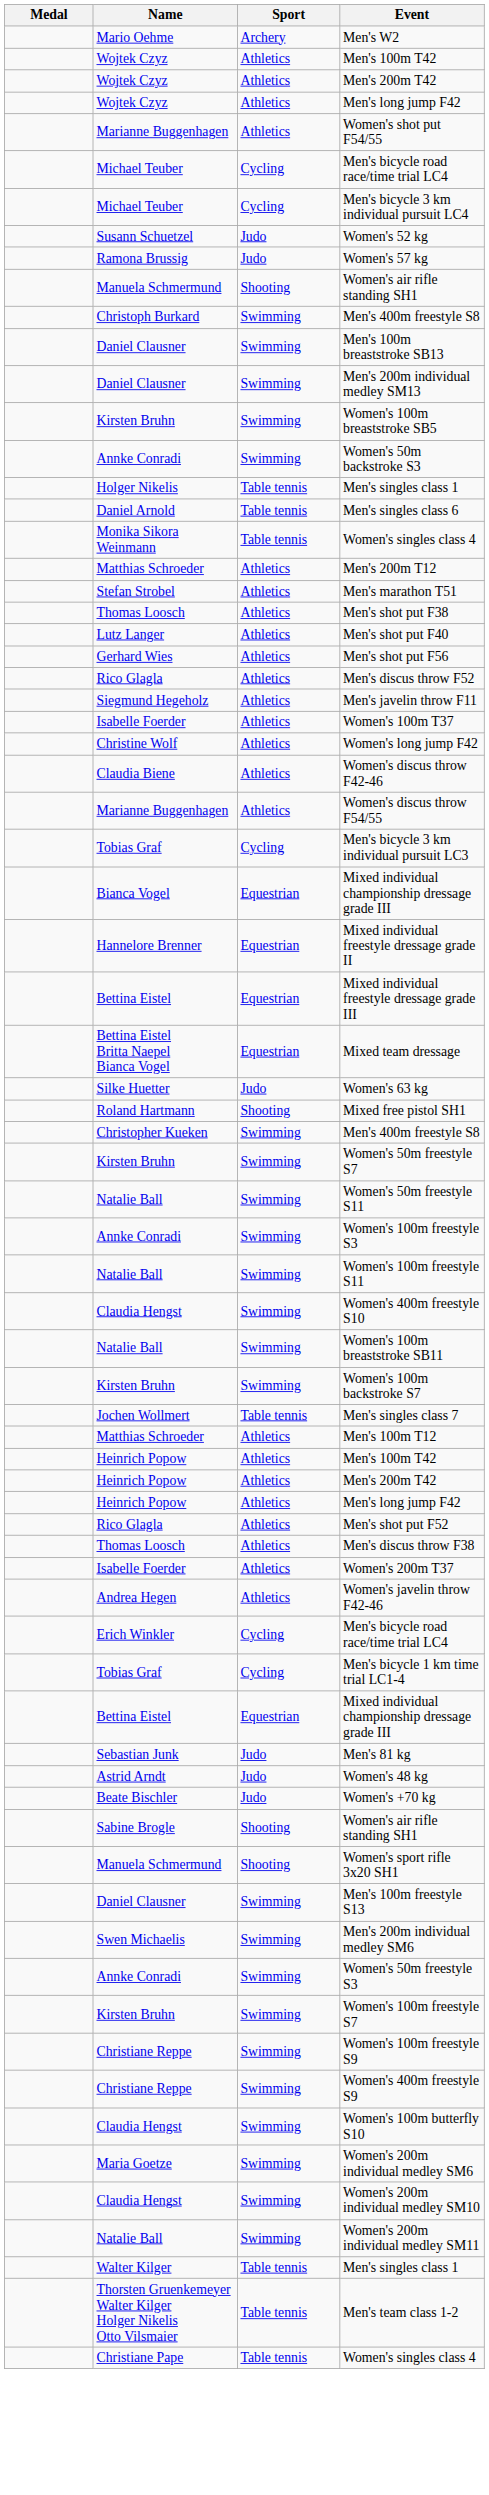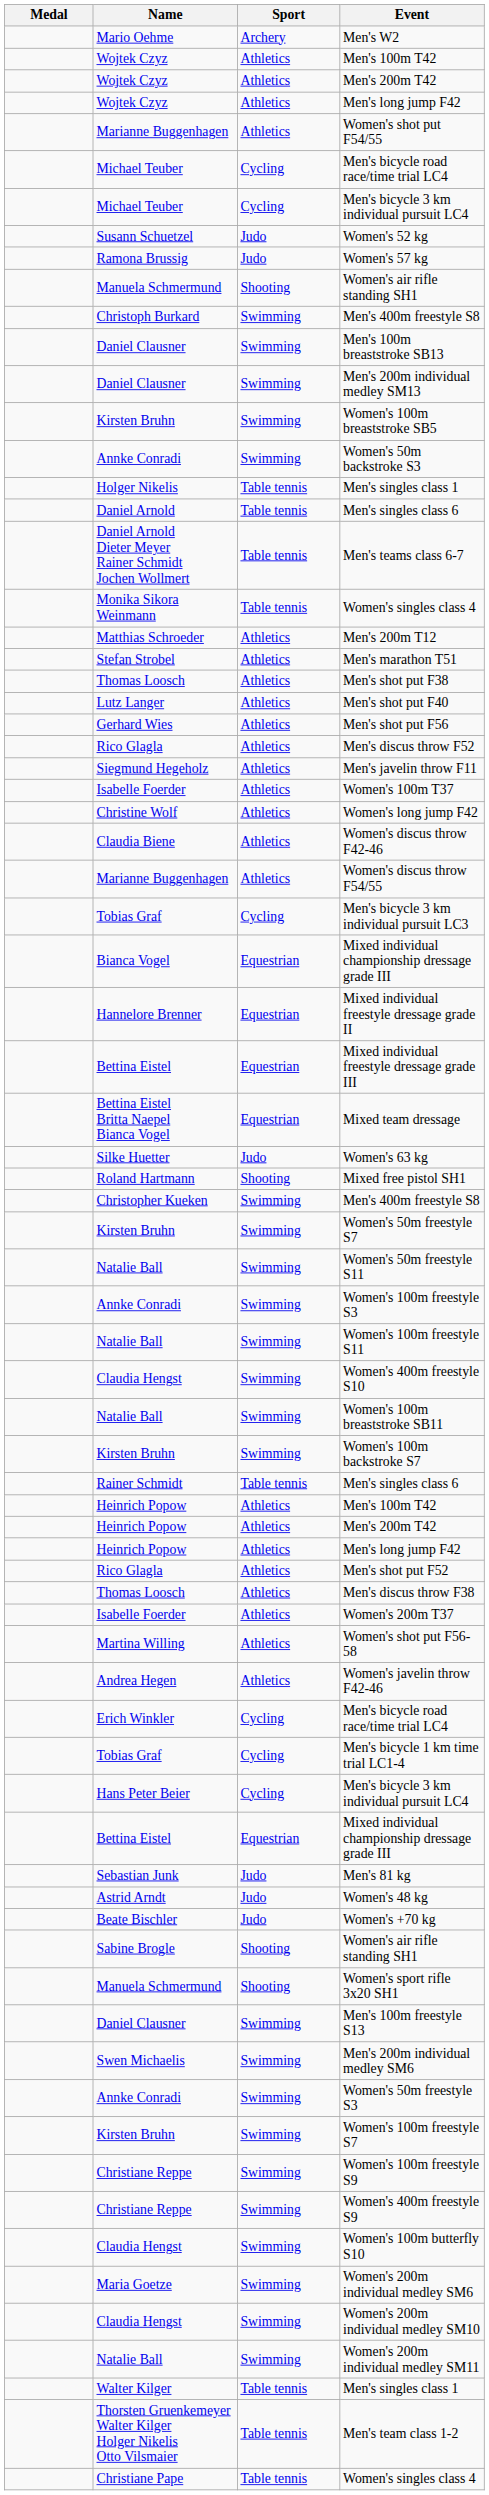+ row: Daniel Arnold Dieter Meyer Rainer Schmidt Jochen Wollmert | Table tennis | Men's teams class 6-7
+ row: Rainer Schmidt | Table tennis | Men's singles class 6
- row: Jochen Wollmert | Table tennis | Men's singles class 7
- row: Matthias Schroeder | Athletics | Men's 100m T12
+ row: Martina Willing | Athletics | Women's shot put F56-58
+ row: Hans Peter Beier | Cycling | Men's bicycle 3 km individual pursuit LC4
